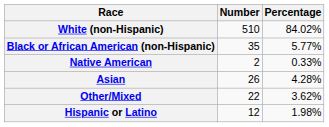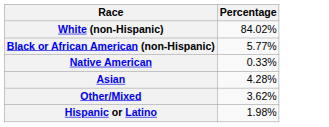- column: Number | 510 | 35 | 2 | 26 | 22 | 12
